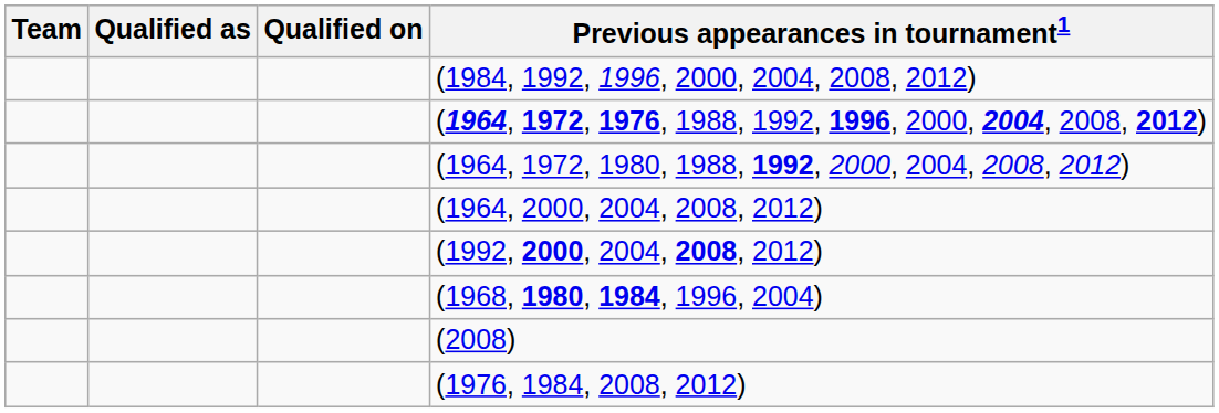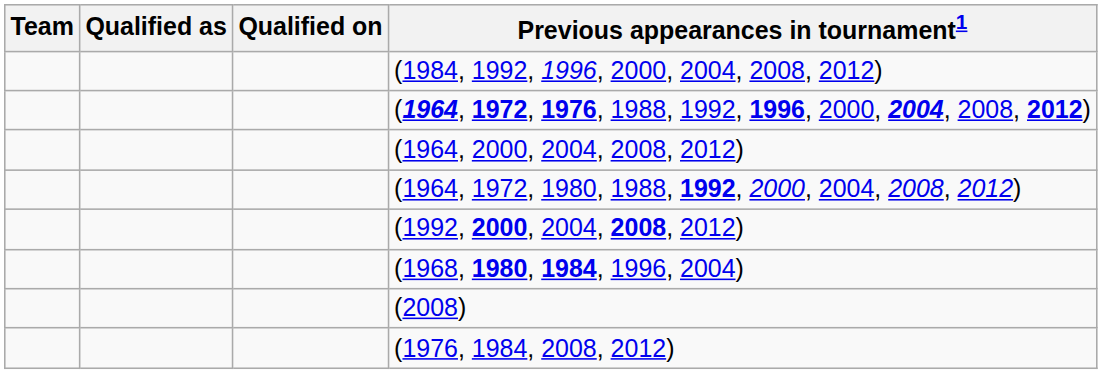rows swapped: (1964, 1972, 1980, 1988, 1992, 2000, 2004, 2008, 2012) <-> (1964, 2000, 2004, 2008, 2012)
